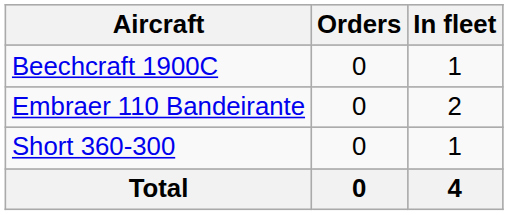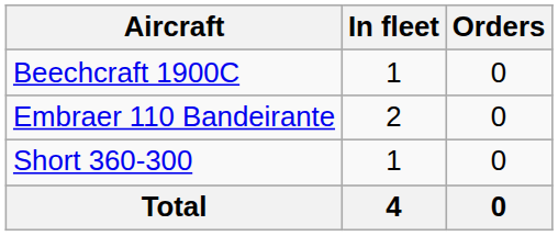columns swapped: In fleet <-> Orders
